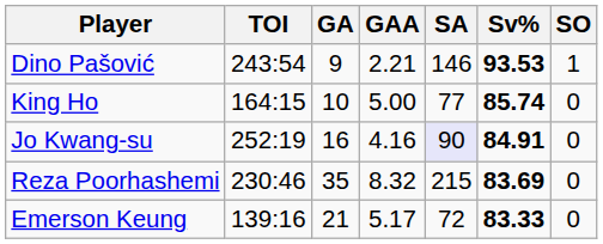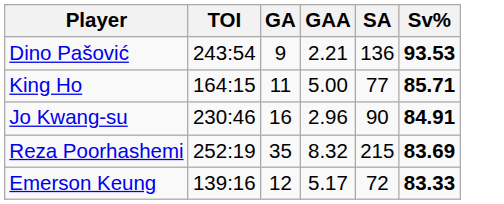- column: SO | 1 | 0 | 0 | 0 | 0
Dino Pašović | SA: 146 -> 136
King Ho | GA: 10 -> 11
King Ho | Sv%: 85.74 -> 85.71
Jo Kwang-su | TOI: 252:19 -> 230:46
Jo Kwang-su | GAA: 4.16 -> 2.96
Jo Kwang-su | SA: lavender background -> no background
Reza Poorhashemi | TOI: 230:46 -> 252:19
Emerson Keung | GA: 21 -> 12
